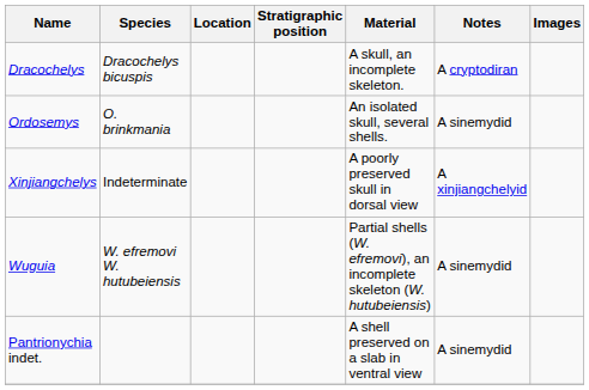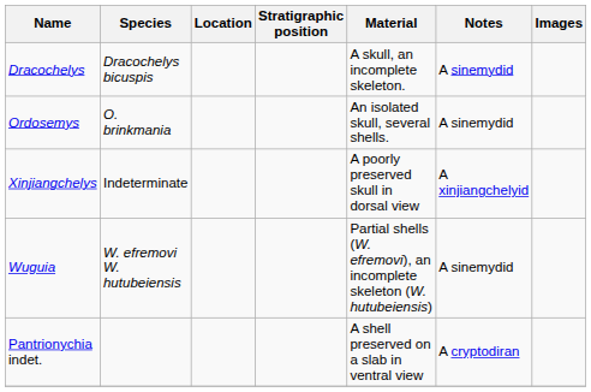Dracochelys | Notes: A cryptodiran -> A sinemydid
Pantrionychia indet. | Notes: A sinemydid -> A cryptodiran
